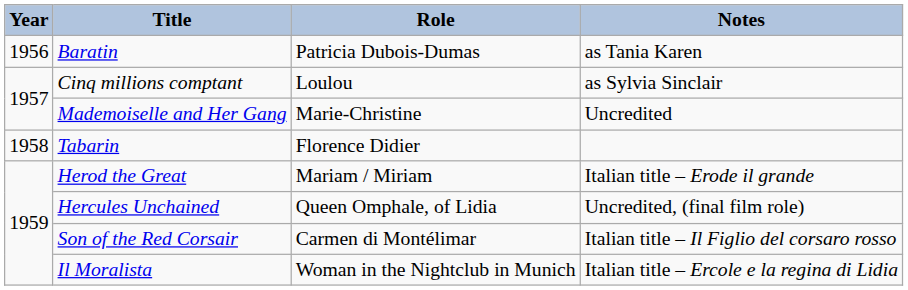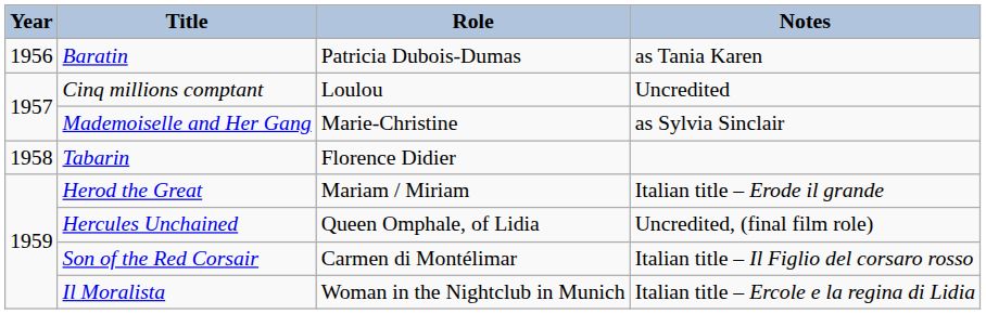Cinq millions comptant | Notes: as Sylvia Sinclair -> Uncredited
Mademoiselle and Her Gang | Notes: Uncredited -> as Sylvia Sinclair
